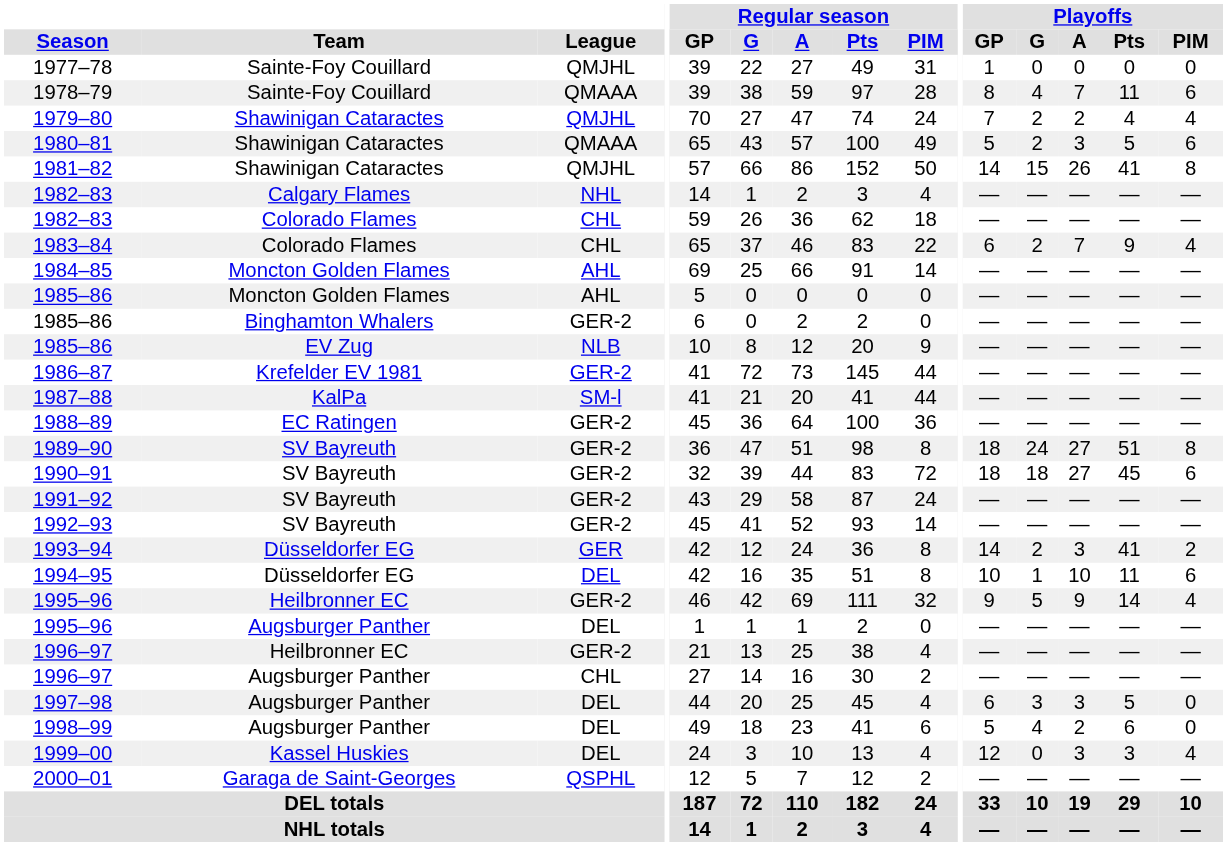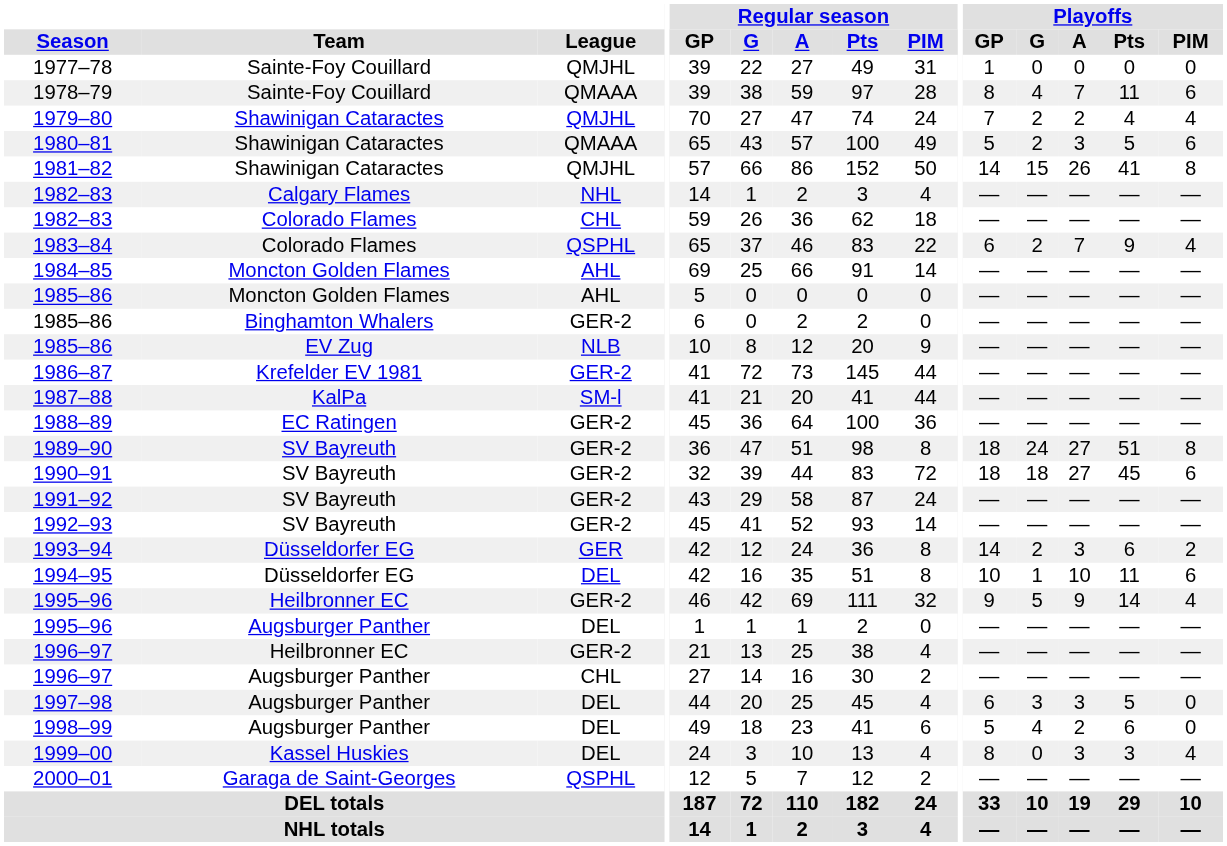1983–84 | League: CHL -> QSPHL
1993–94 | Playoffs / Pts: 41 -> 6
1999–00 | Playoffs / GP: 12 -> 8
